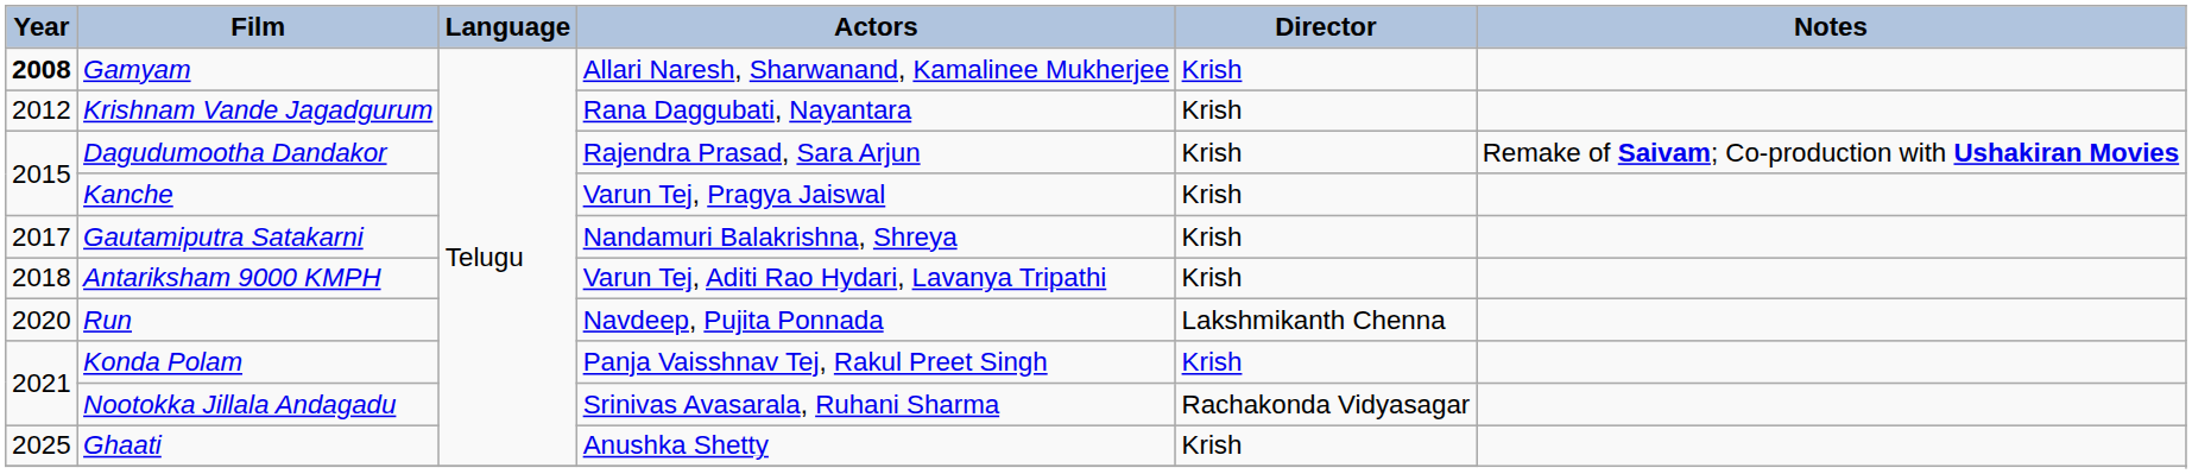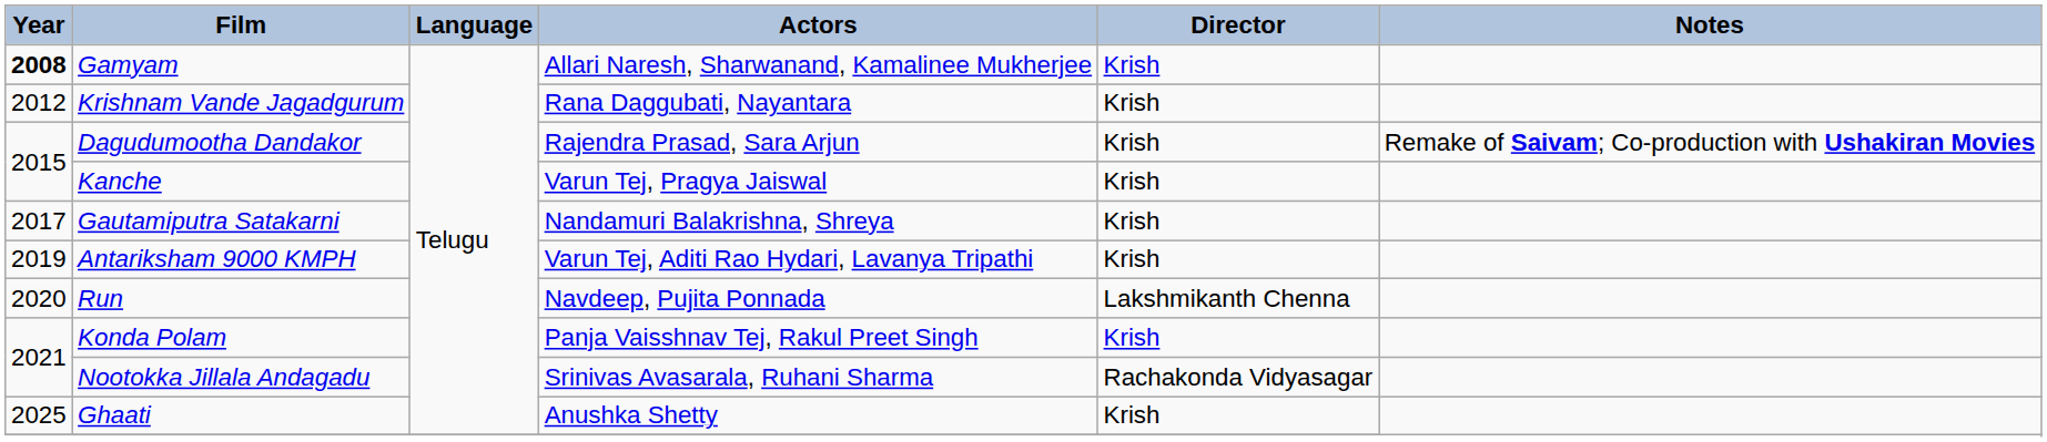Antariksham 9000 KMPH | Year: 2018 -> 2019
